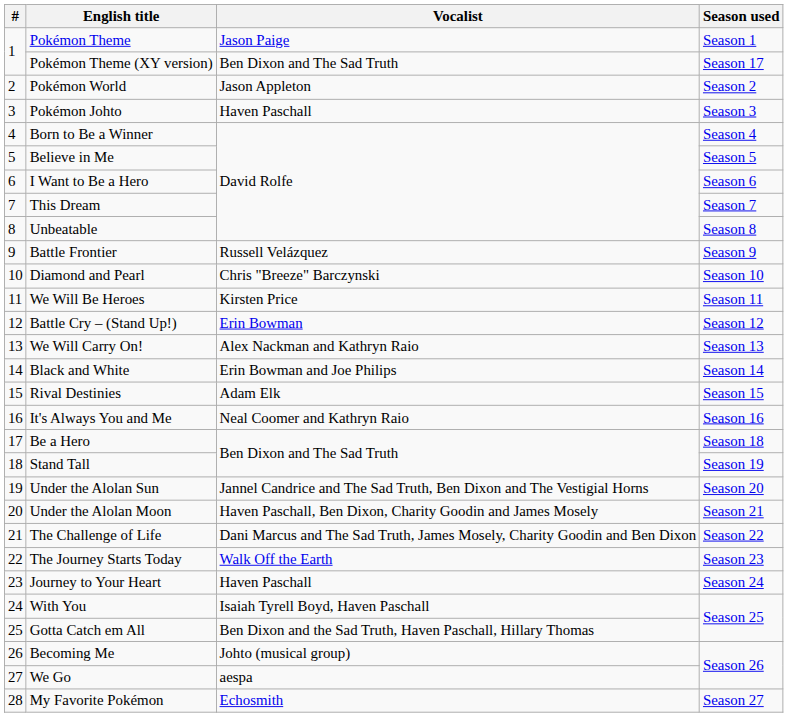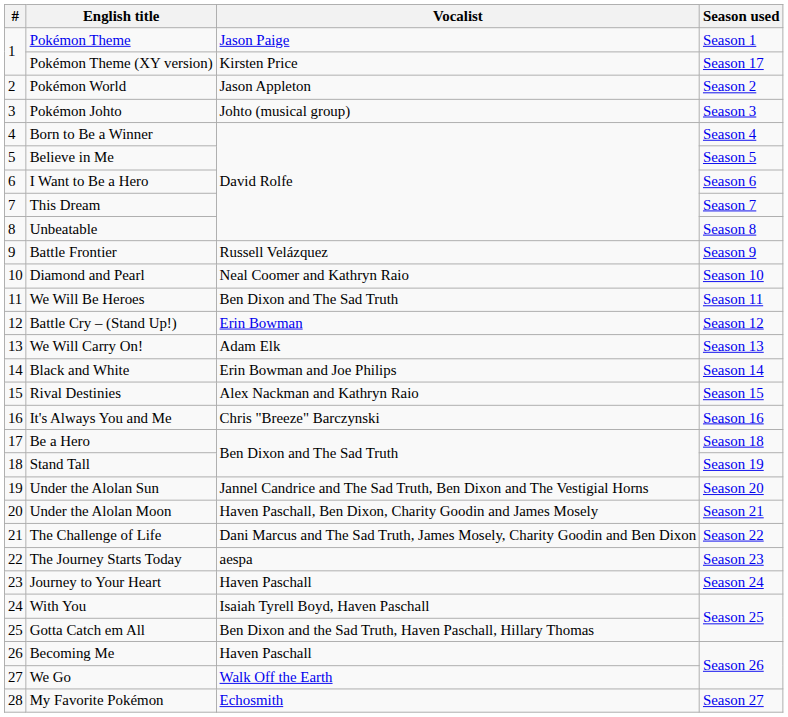Pokémon Theme (XY version) | Vocalist: Ben Dixon and The Sad Truth -> Kirsten Price
Pokémon Johto | Vocalist: Haven Paschall -> Johto (musical group)
Diamond and Pearl | Vocalist: Chris "Breeze" Barczynski -> Neal Coomer and Kathryn Raio
We Will Be Heroes | Vocalist: Kirsten Price -> Ben Dixon and The Sad Truth
We Will Carry On! | Vocalist: Alex Nackman and Kathryn Raio -> Adam Elk
Rival Destinies | Vocalist: Adam Elk -> Alex Nackman and Kathryn Raio
It's Always You and Me | Vocalist: Neal Coomer and Kathryn Raio -> Chris "Breeze" Barczynski
The Journey Starts Today | Vocalist: Walk Off the Earth -> aespa
Becoming Me | Vocalist: Johto (musical group) -> Haven Paschall
We Go | Vocalist: aespa -> Walk Off the Earth
